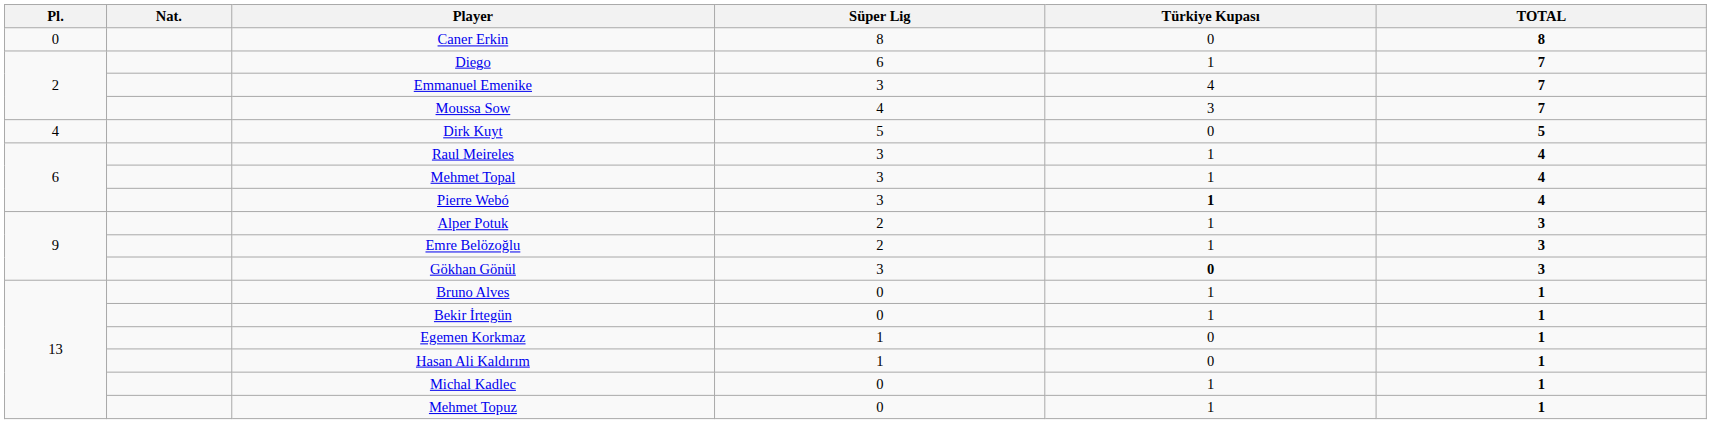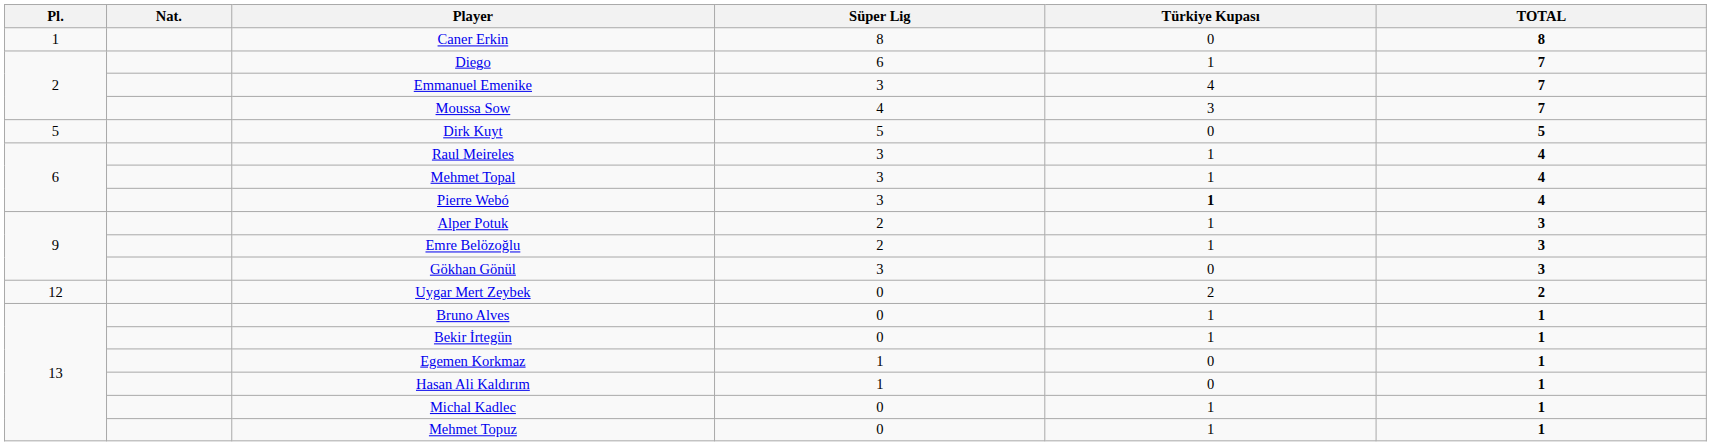Caner Erkin | Pl.: 0 -> 1
Dirk Kuyt | Pl.: 4 -> 5
Gökhan Gönül | Türkiye Kupası: bold -> normal
+ row: 12 | Uygar Mert Zeybek | 0 | 2 | 2
